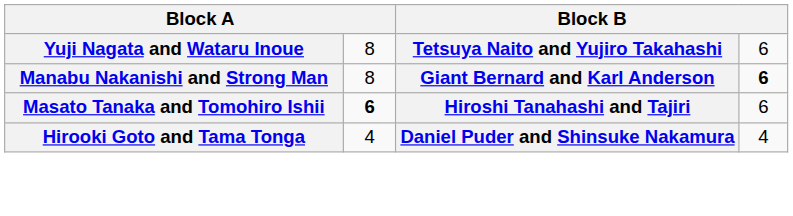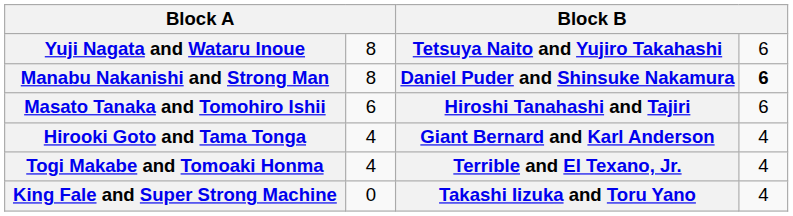Manabu Nakanishi and Strong Man | column 3: Giant Bernard and Karl Anderson -> Daniel Puder and Shinsuke Nakamura
Masato Tanaka and Tomohiro Ishii | column 2: bold -> normal
Hirooki Goto and Tama Tonga | column 3: Daniel Puder and Shinsuke Nakamura -> Giant Bernard and Karl Anderson
+ row: Togi Makabe and Tomoaki Honma | 4 | Terrible and El Texano, Jr. | 4
+ row: King Fale and Super Strong Machine | 0 | Takashi Iizuka and Toru Yano | 4
